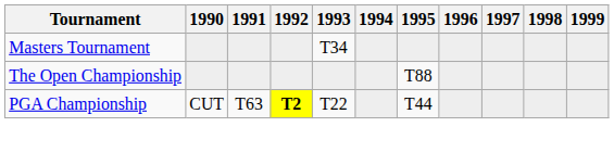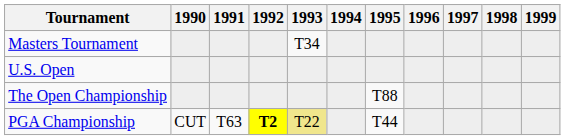+ row: U.S. Open
PGA Championship | 1993: no background -> khaki background
